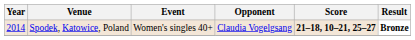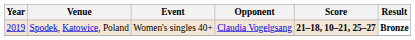Spodek, Katowice, Poland | Year: 2014 -> 2019
